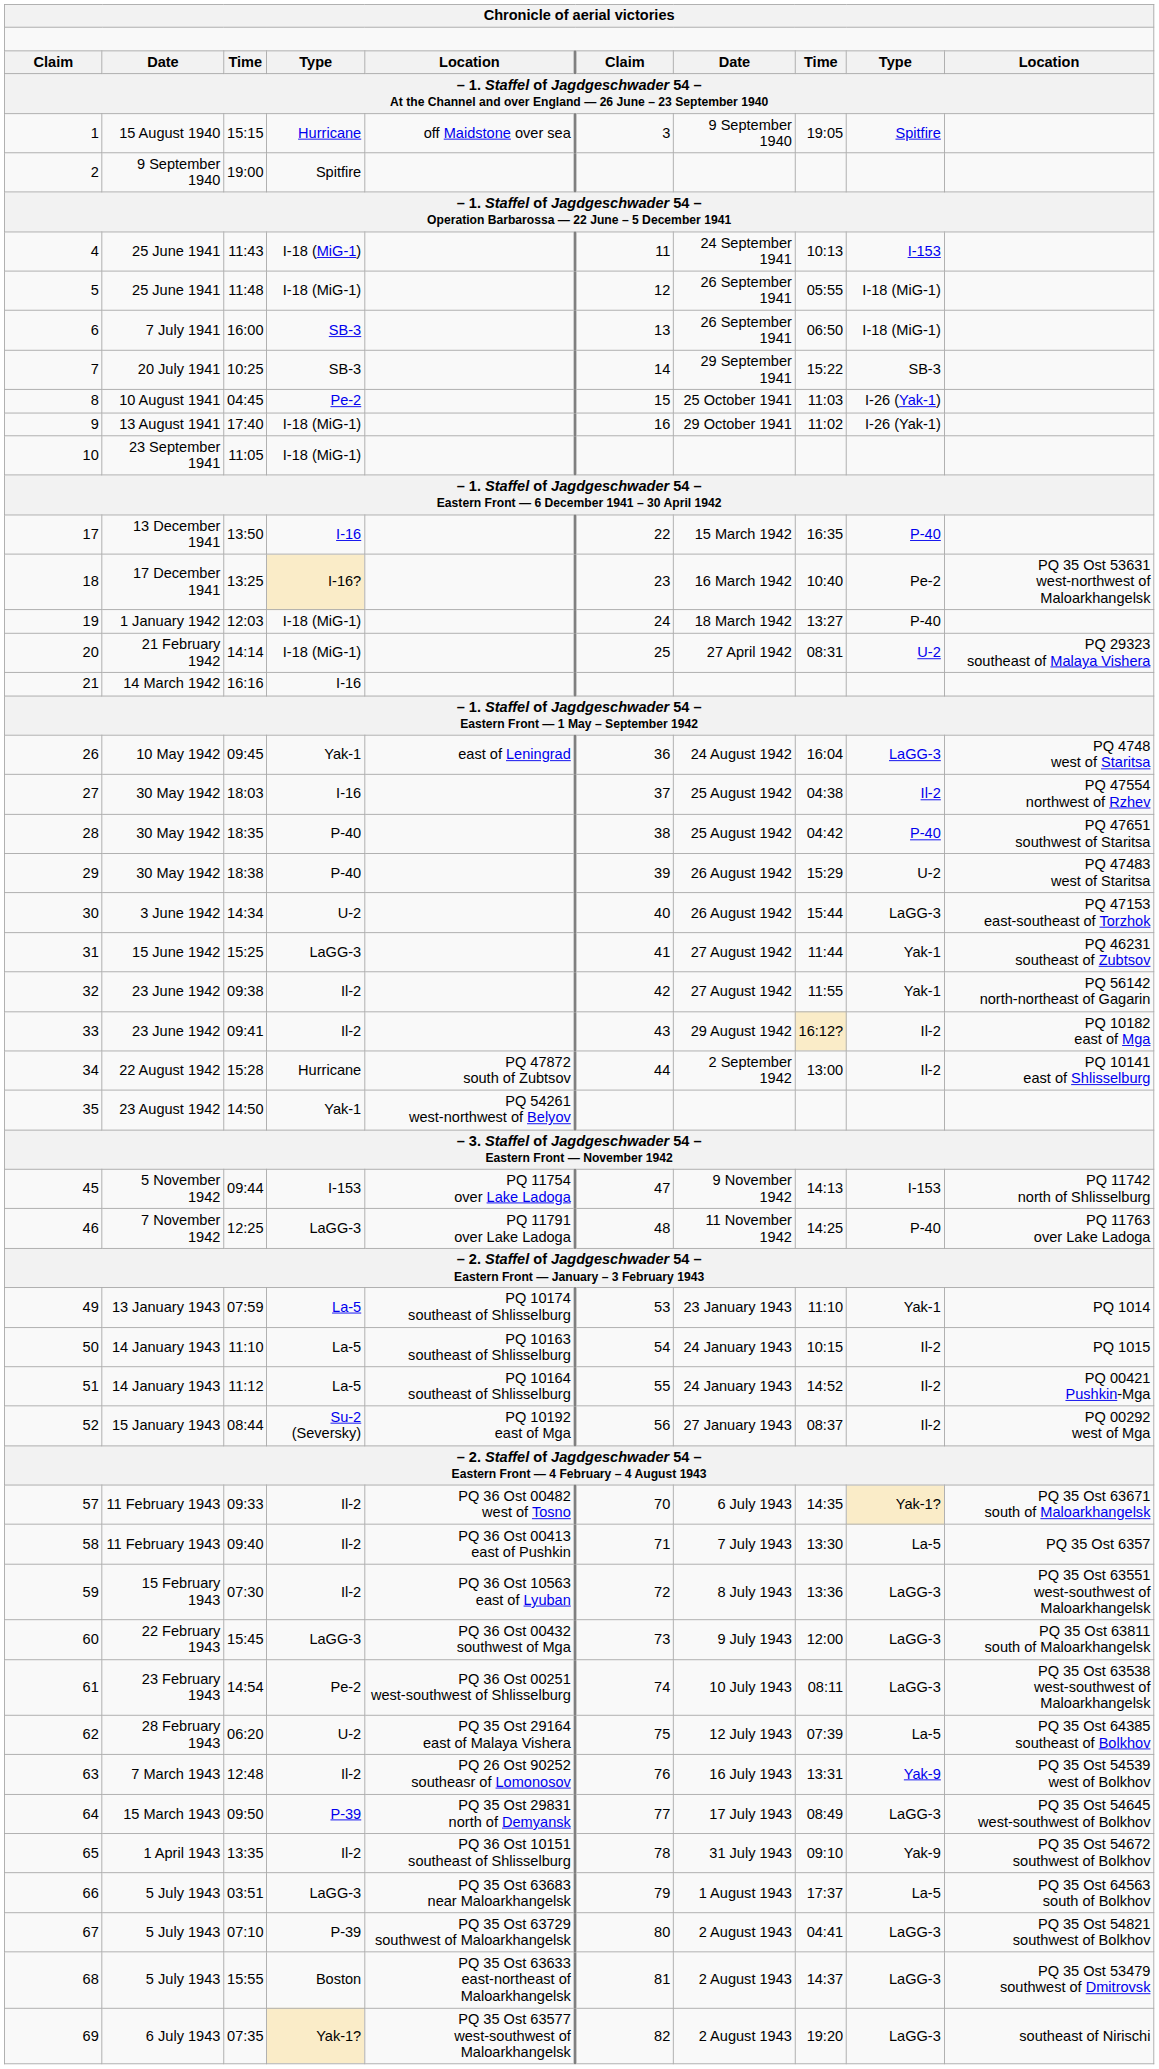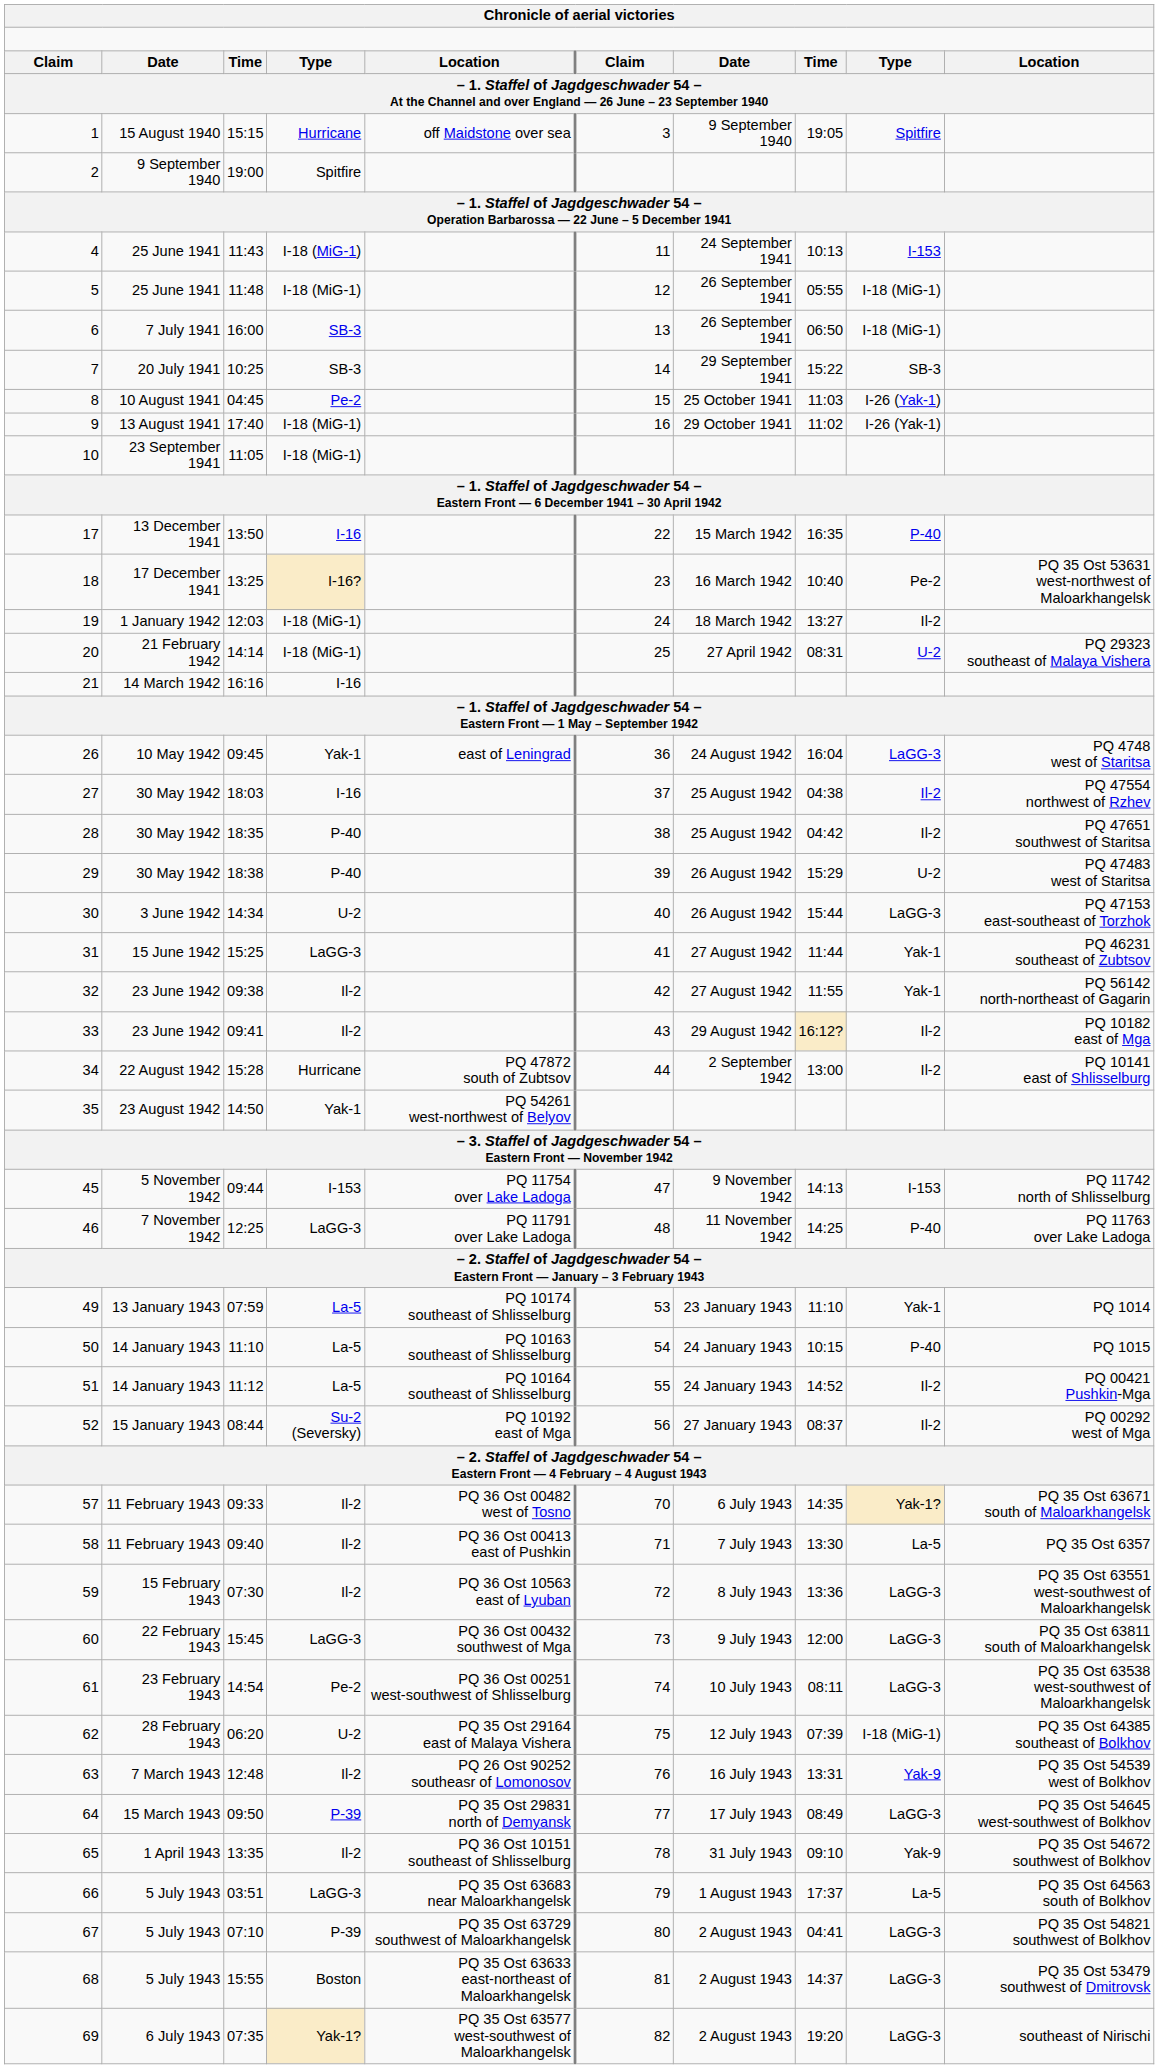19 | column 9: P-40 -> Il-2
28 | column 9: P-40 -> Il-2
50 | column 9: Il-2 -> P-40
62 | column 9: La-5 -> I-18 (MiG-1)
